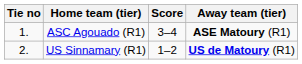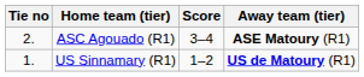ASC Agouado (R1) | Tie no: 1. -> 2.
US Sinnamary (R1) | Tie no: 2. -> 1.
